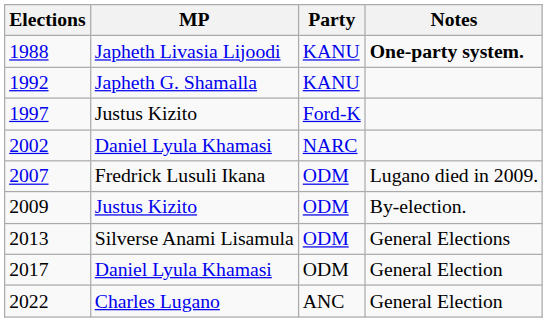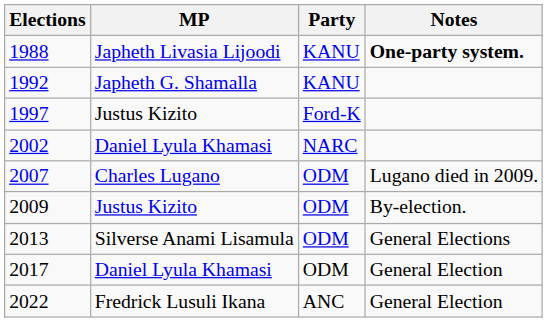2007 | MP: Fredrick Lusuli Ikana -> Charles Lugano
2022 | MP: Charles Lugano -> Fredrick Lusuli Ikana
